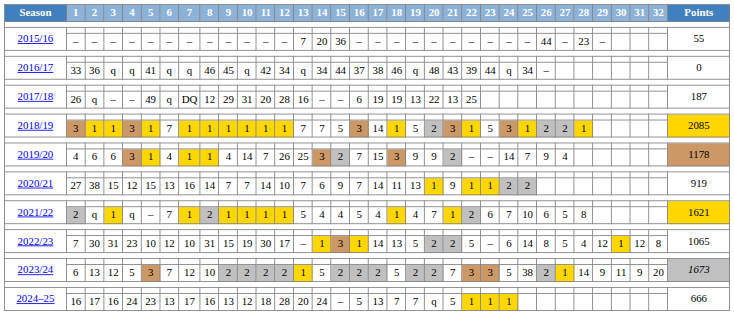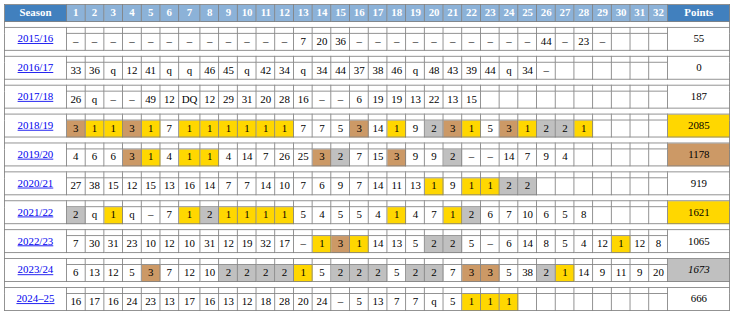2016/17 / 33 | 4: q -> 12
2017/18 / 26 | 6: q -> 12
2017/18 / 26 | 22: 25 -> 15
2018/19 / 3 | 19: 5 -> 9
2021/22 / 2 | 15: 4 -> 5
2022/23 / 7 | 9: 15 -> 12
2022/23 / 7 | 11: 30 -> 32
